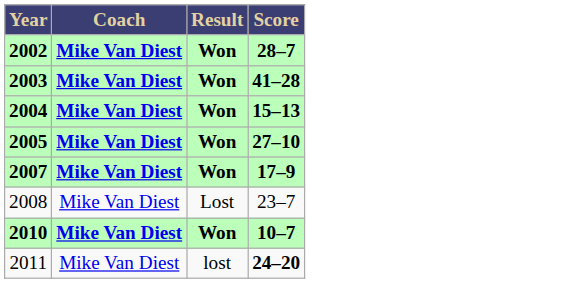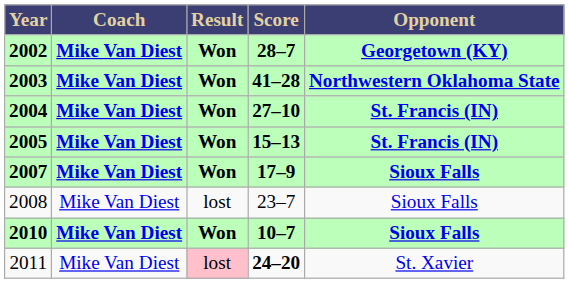+ column: Opponent | Georgetown (KY) | Northwestern Oklahoma State | St. Francis (IN) | St. Francis (IN) | Sioux Falls | Sioux Falls | Sioux Falls | St. Xavier
2004 | Score: 15–13 -> 27–10
2005 | Score: 27–10 -> 15–13
2008 | Result: Lost -> lost
2011 | Result: no background -> pink background
